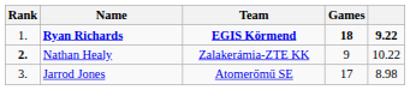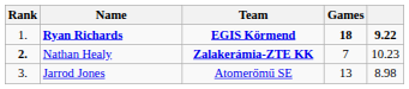Nathan Healy | Team: normal -> bold
Nathan Healy | Games: 9 -> 7
Nathan Healy | column 5: 10.22 -> 10.23
Jarrod Jones | Games: 17 -> 13
